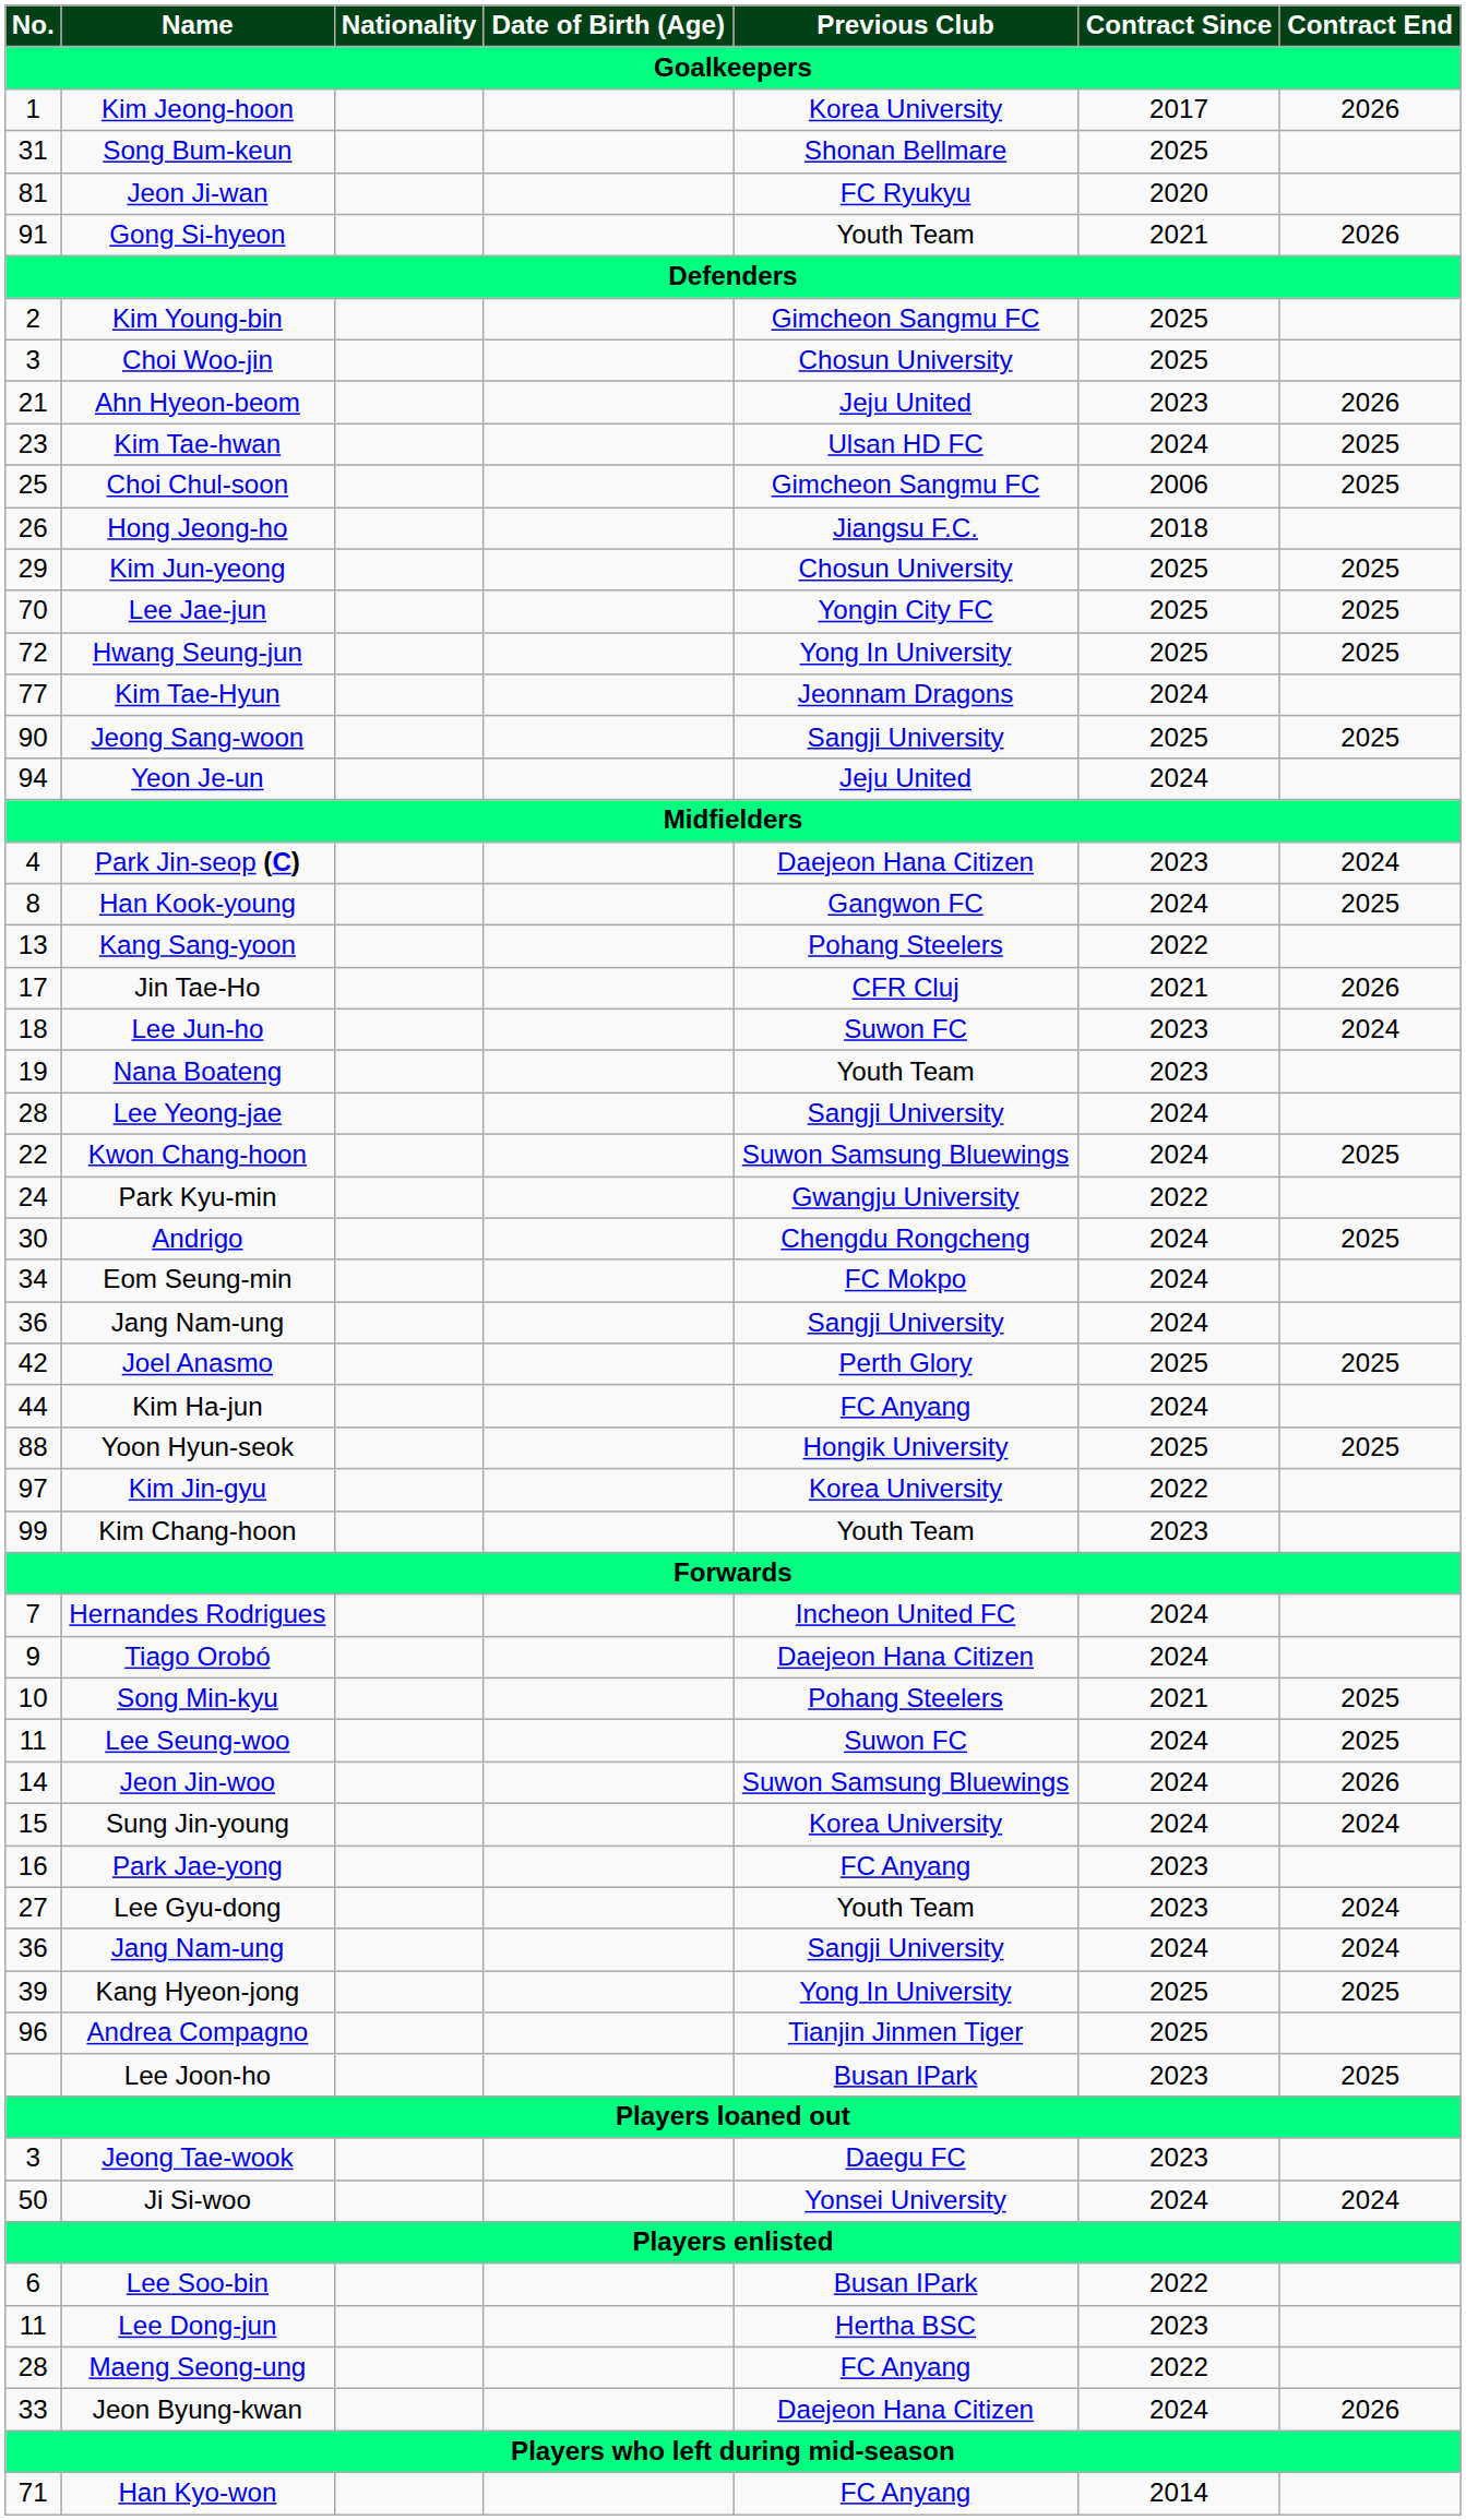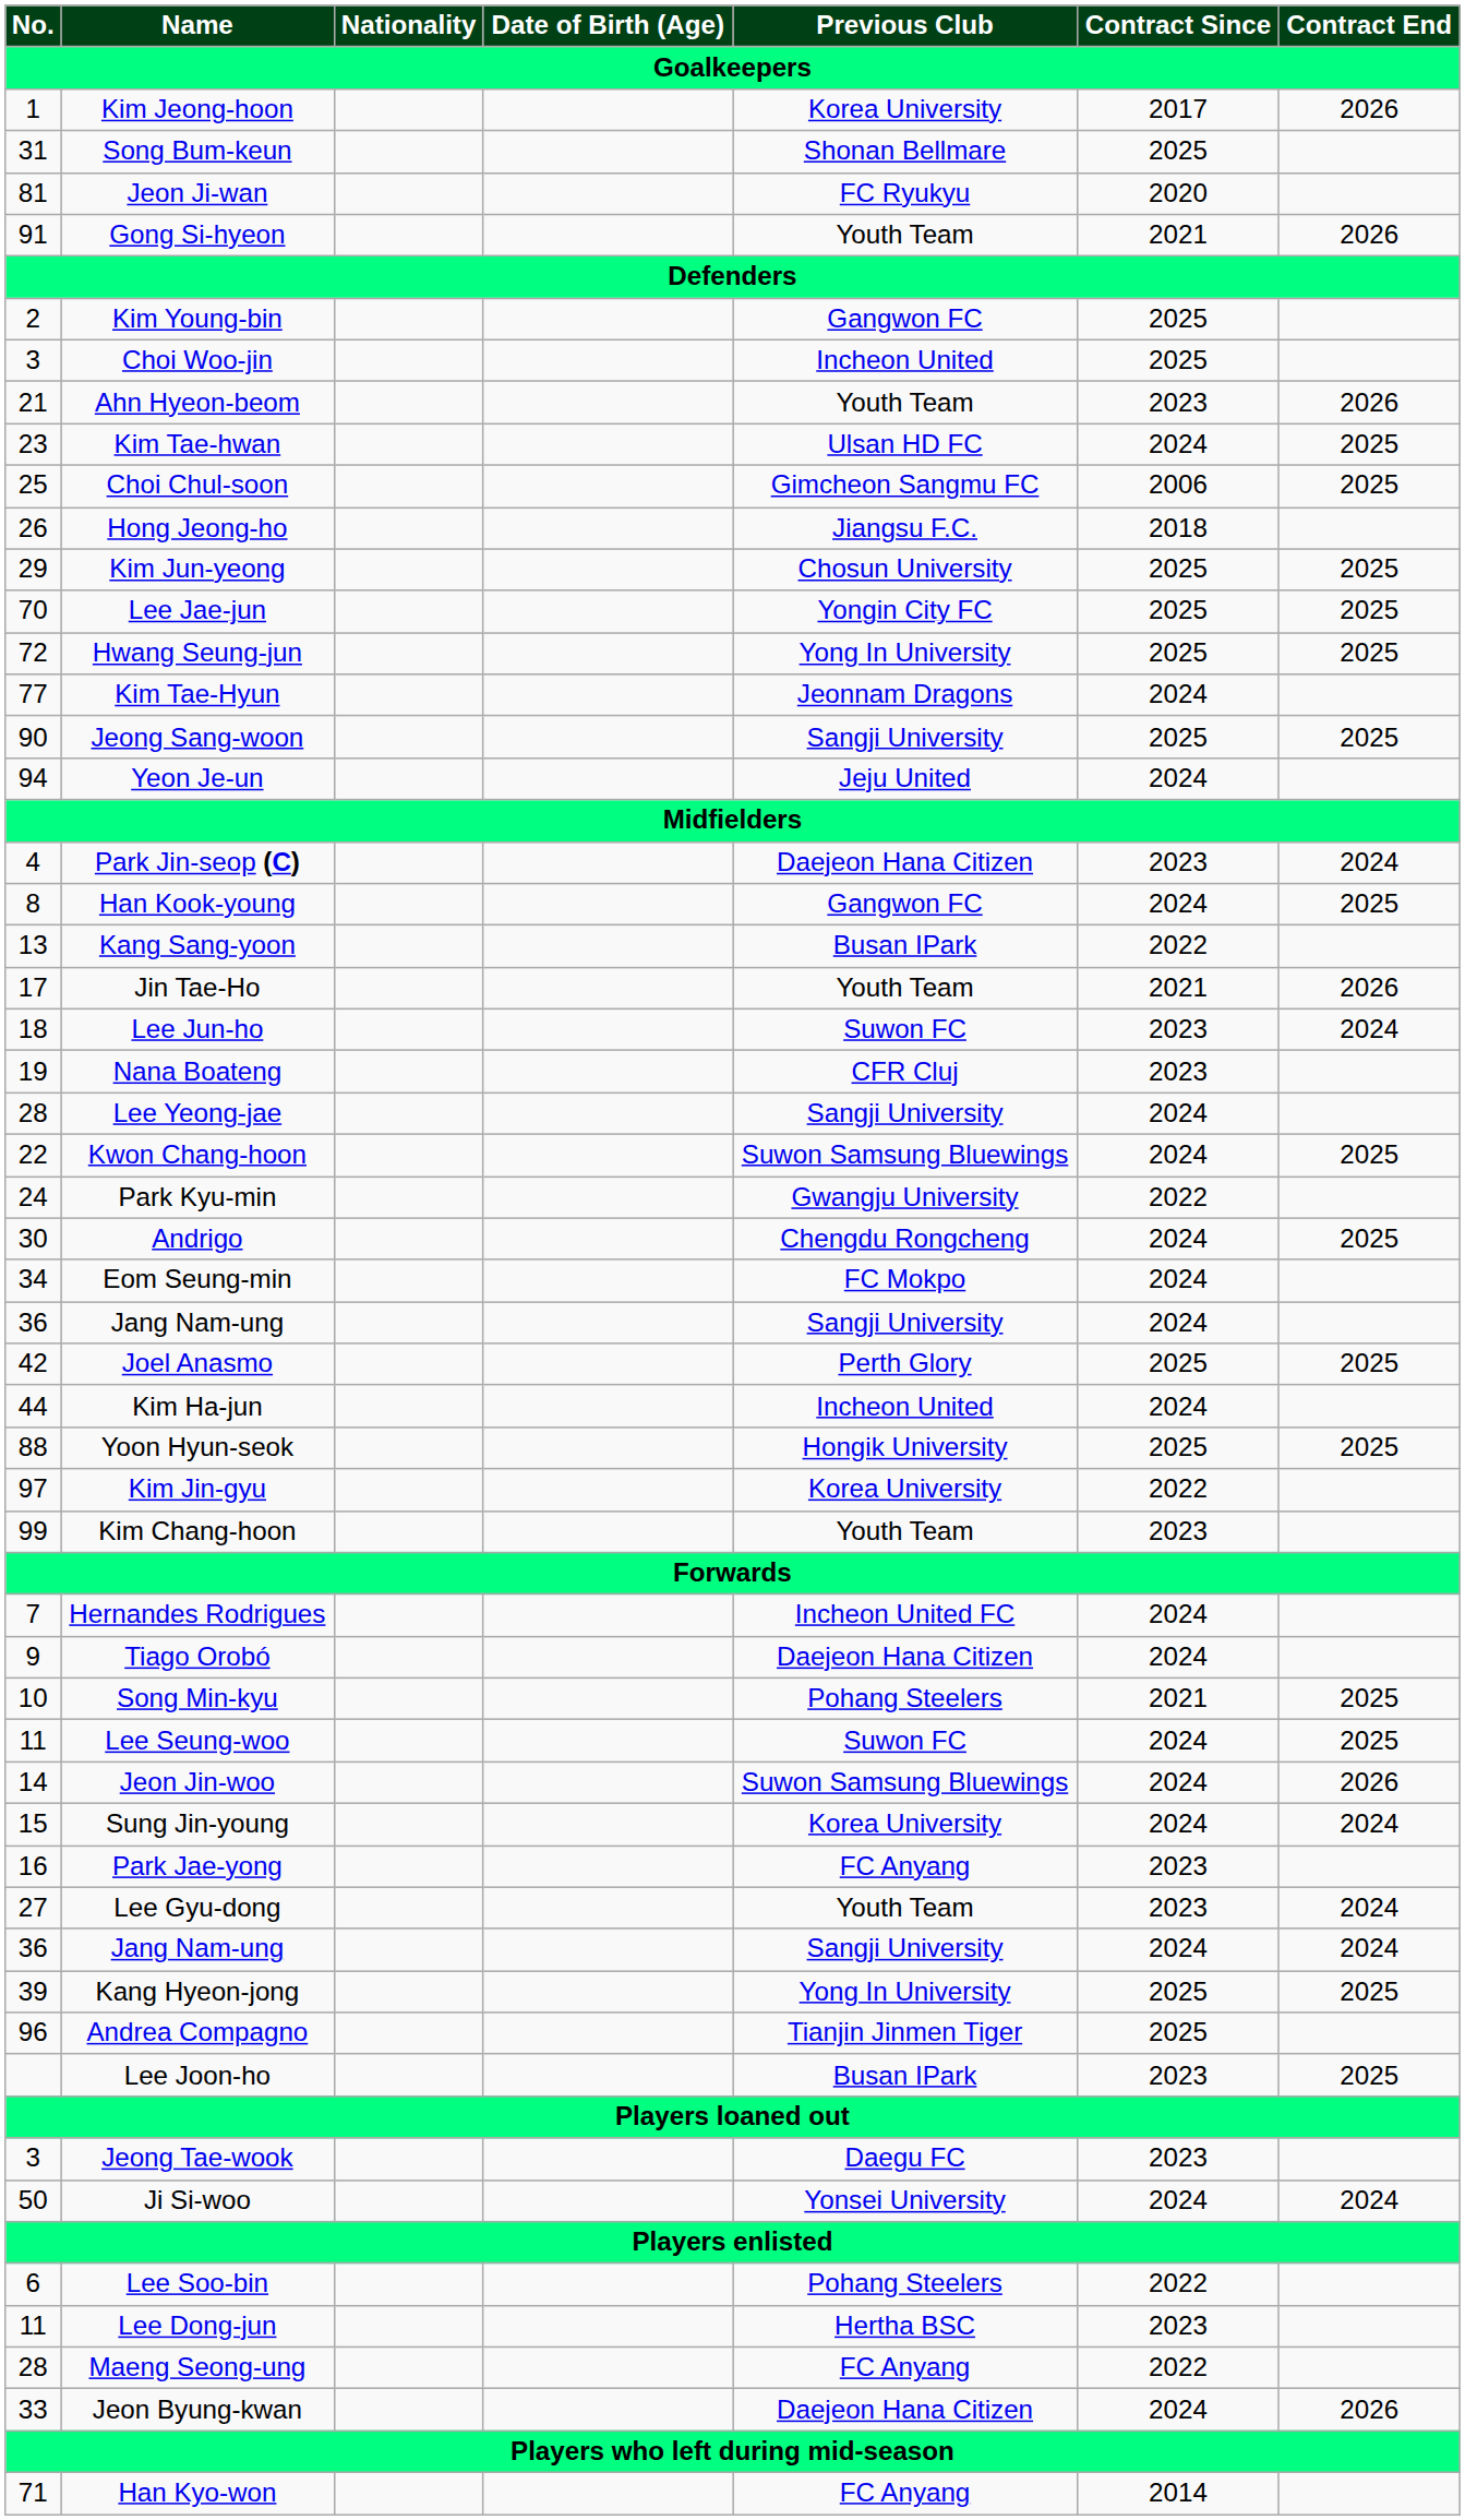Kim Young-bin | Previous Club: Gimcheon Sangmu FC -> Gangwon FC
Choi Woo-jin | Previous Club: Chosun University -> Incheon United
Ahn Hyeon-beom | Previous Club: Jeju United -> Youth Team
Kang Sang-yoon | Previous Club: Pohang Steelers -> Busan IPark
Jin Tae-Ho | Previous Club: CFR Cluj -> Youth Team
Nana Boateng | Previous Club: Youth Team -> CFR Cluj
Kim Ha-jun | Previous Club: FC Anyang -> Incheon United
Lee Soo-bin | Previous Club: Busan IPark -> Pohang Steelers
